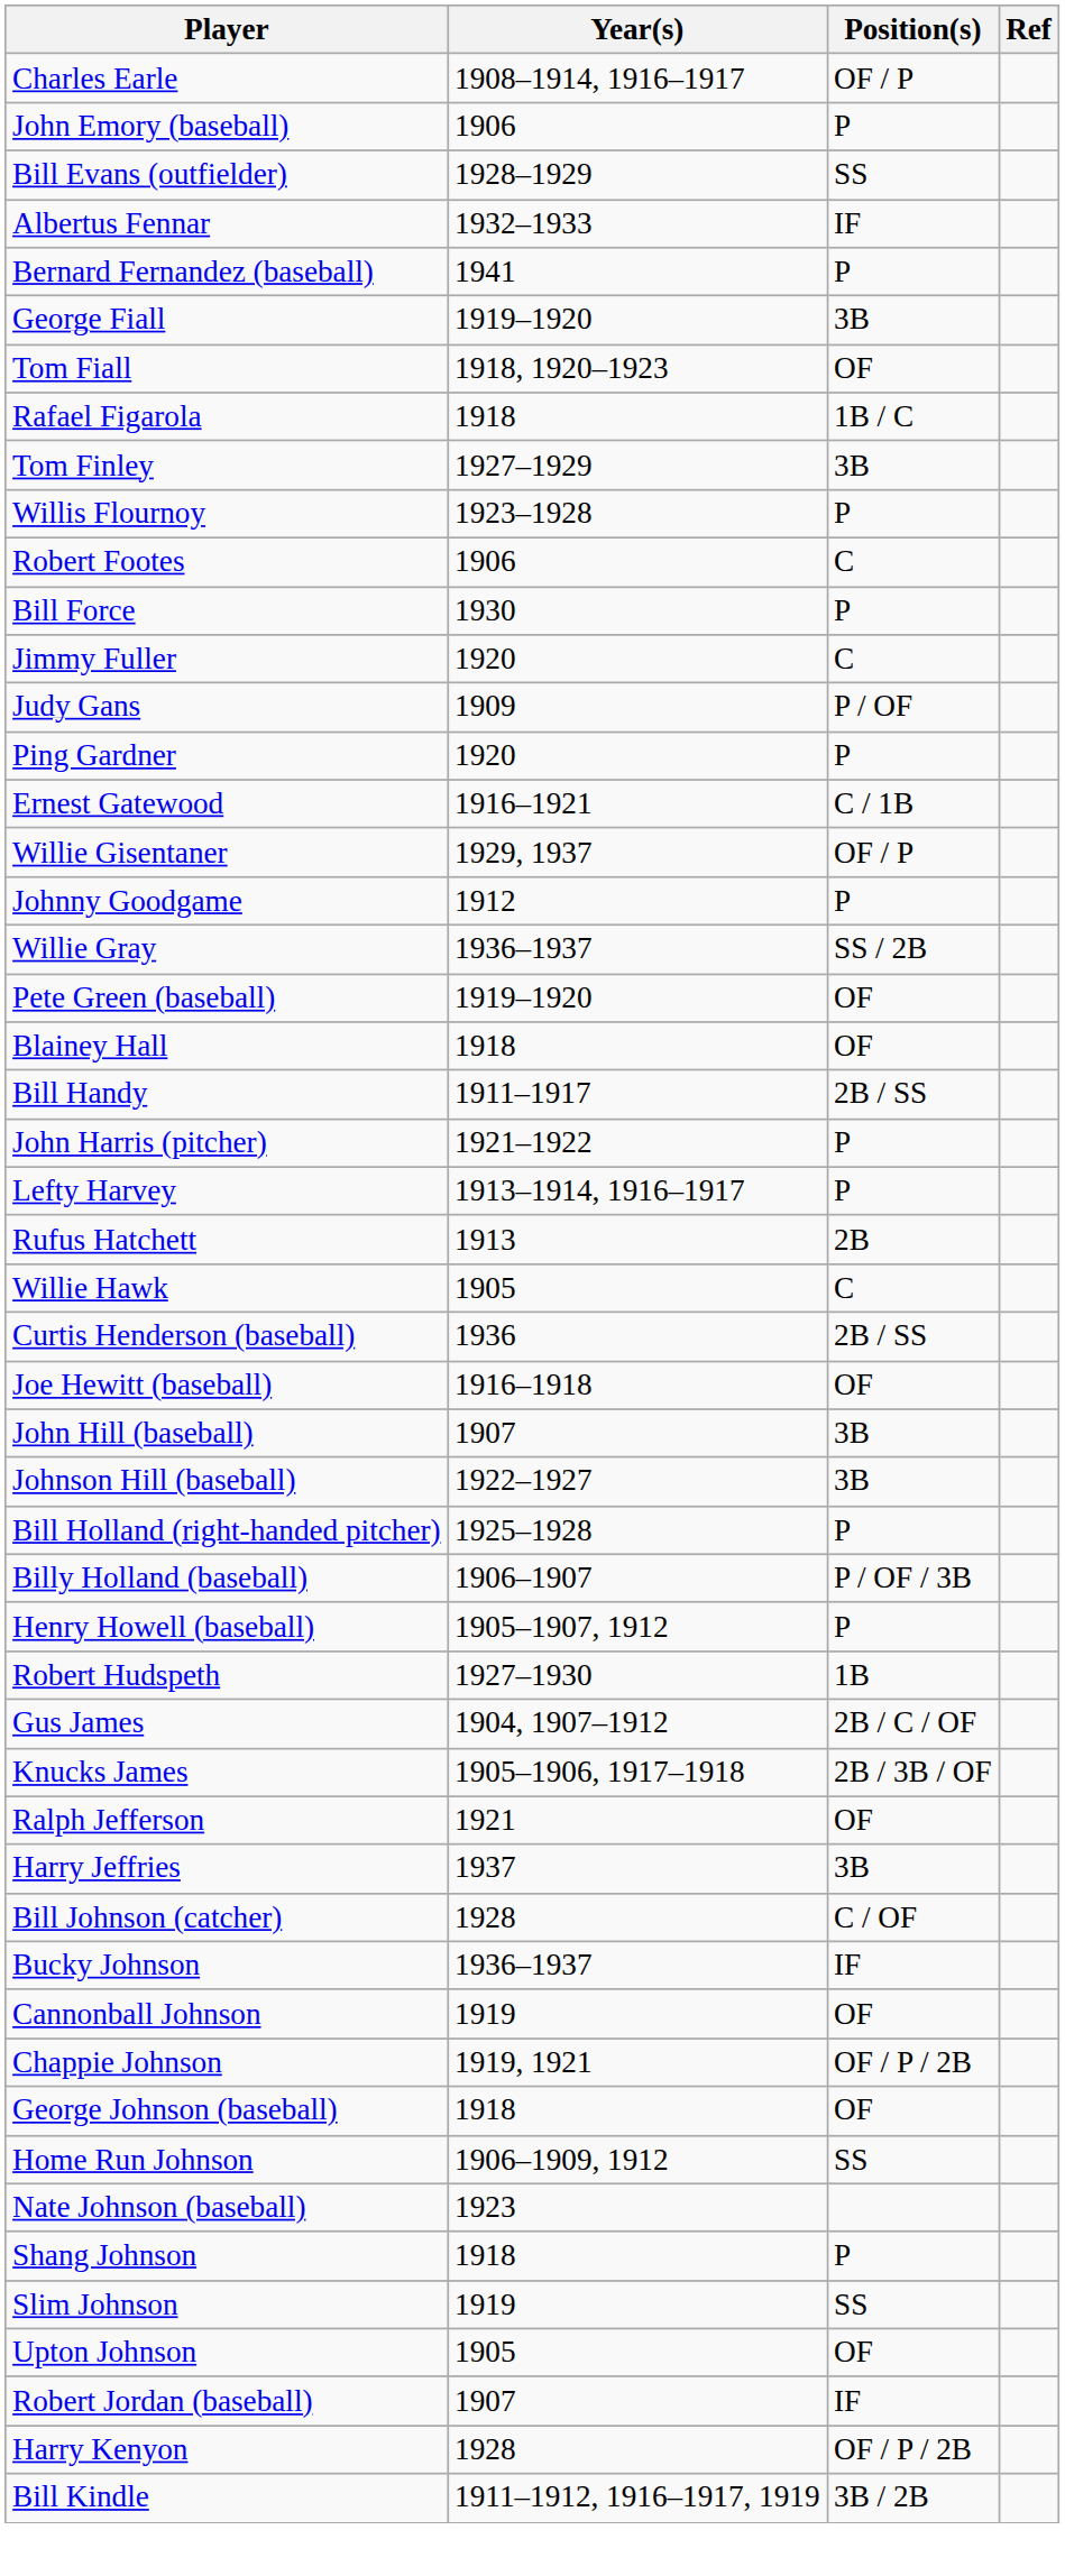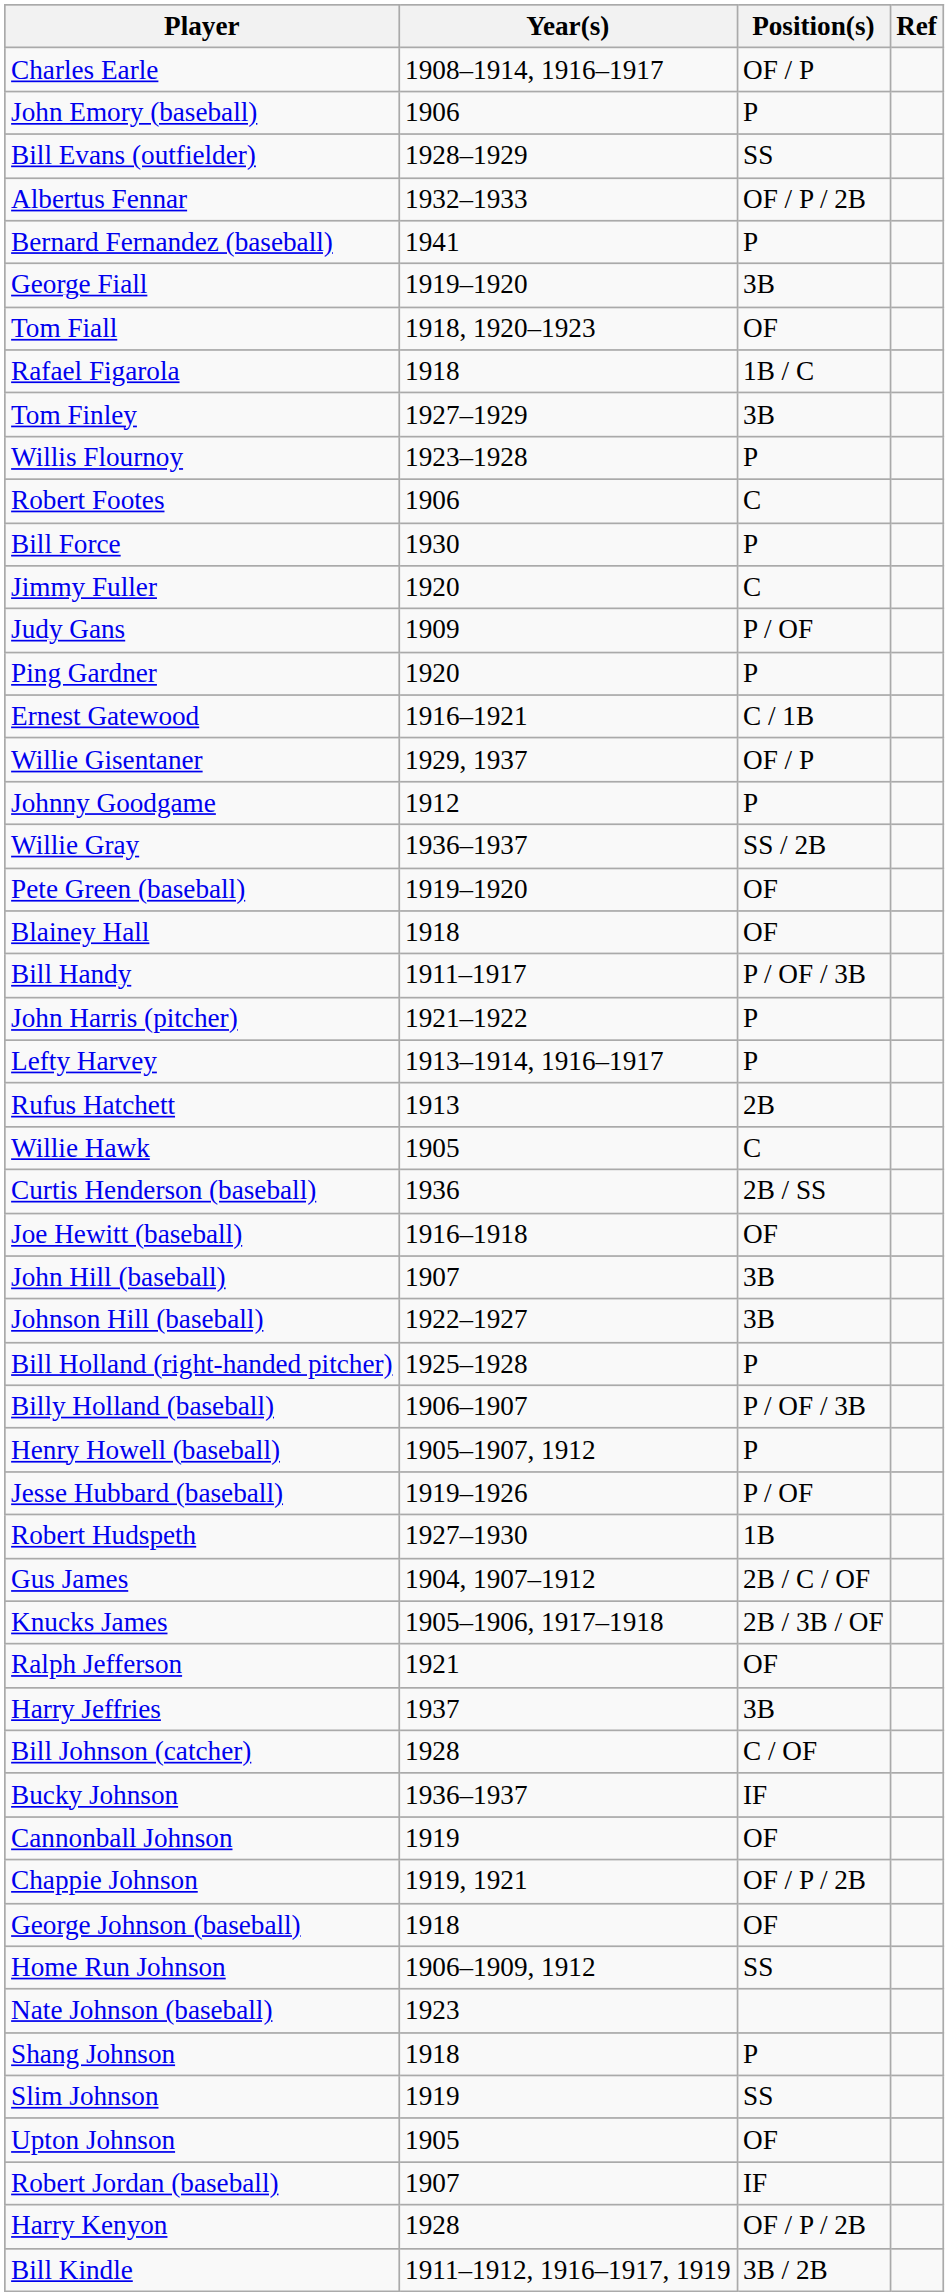Albertus Fennar | Position(s): IF -> OF / P / 2B
Bill Handy | Position(s): 2B / SS -> P / OF / 3B
+ row: Jesse Hubbard (baseball) | 1919–1926 | P / OF
